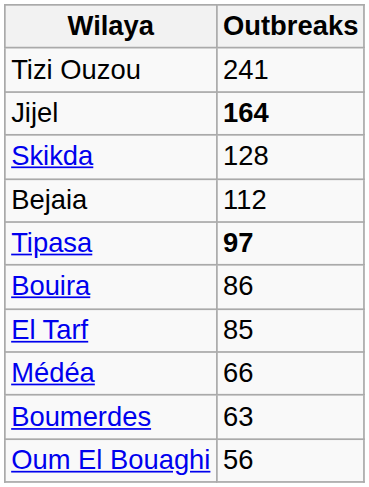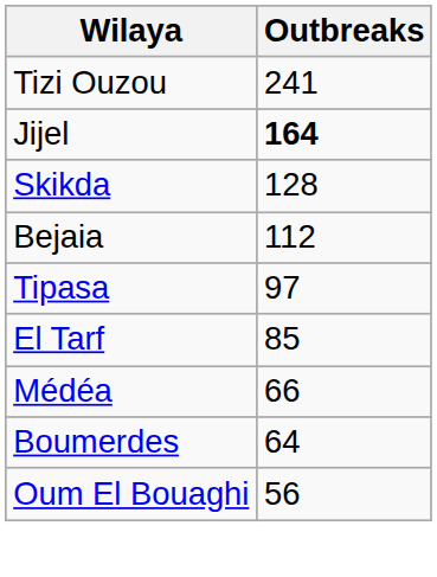Tipasa | Outbreaks: bold -> normal
- row: Bouira | 86
Boumerdes | Outbreaks: 63 -> 64
